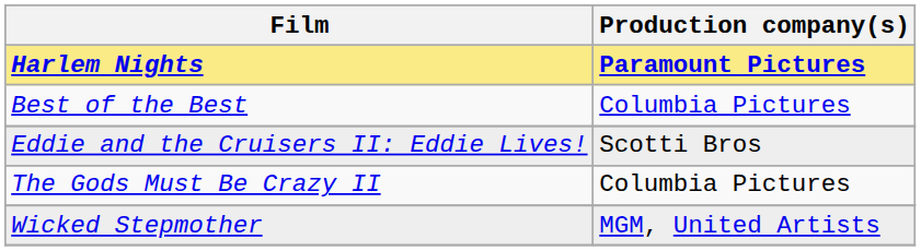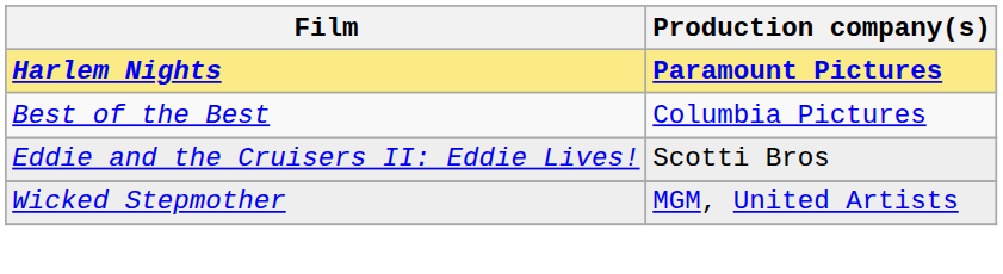- row: The Gods Must Be Crazy II | Columbia Pictures
